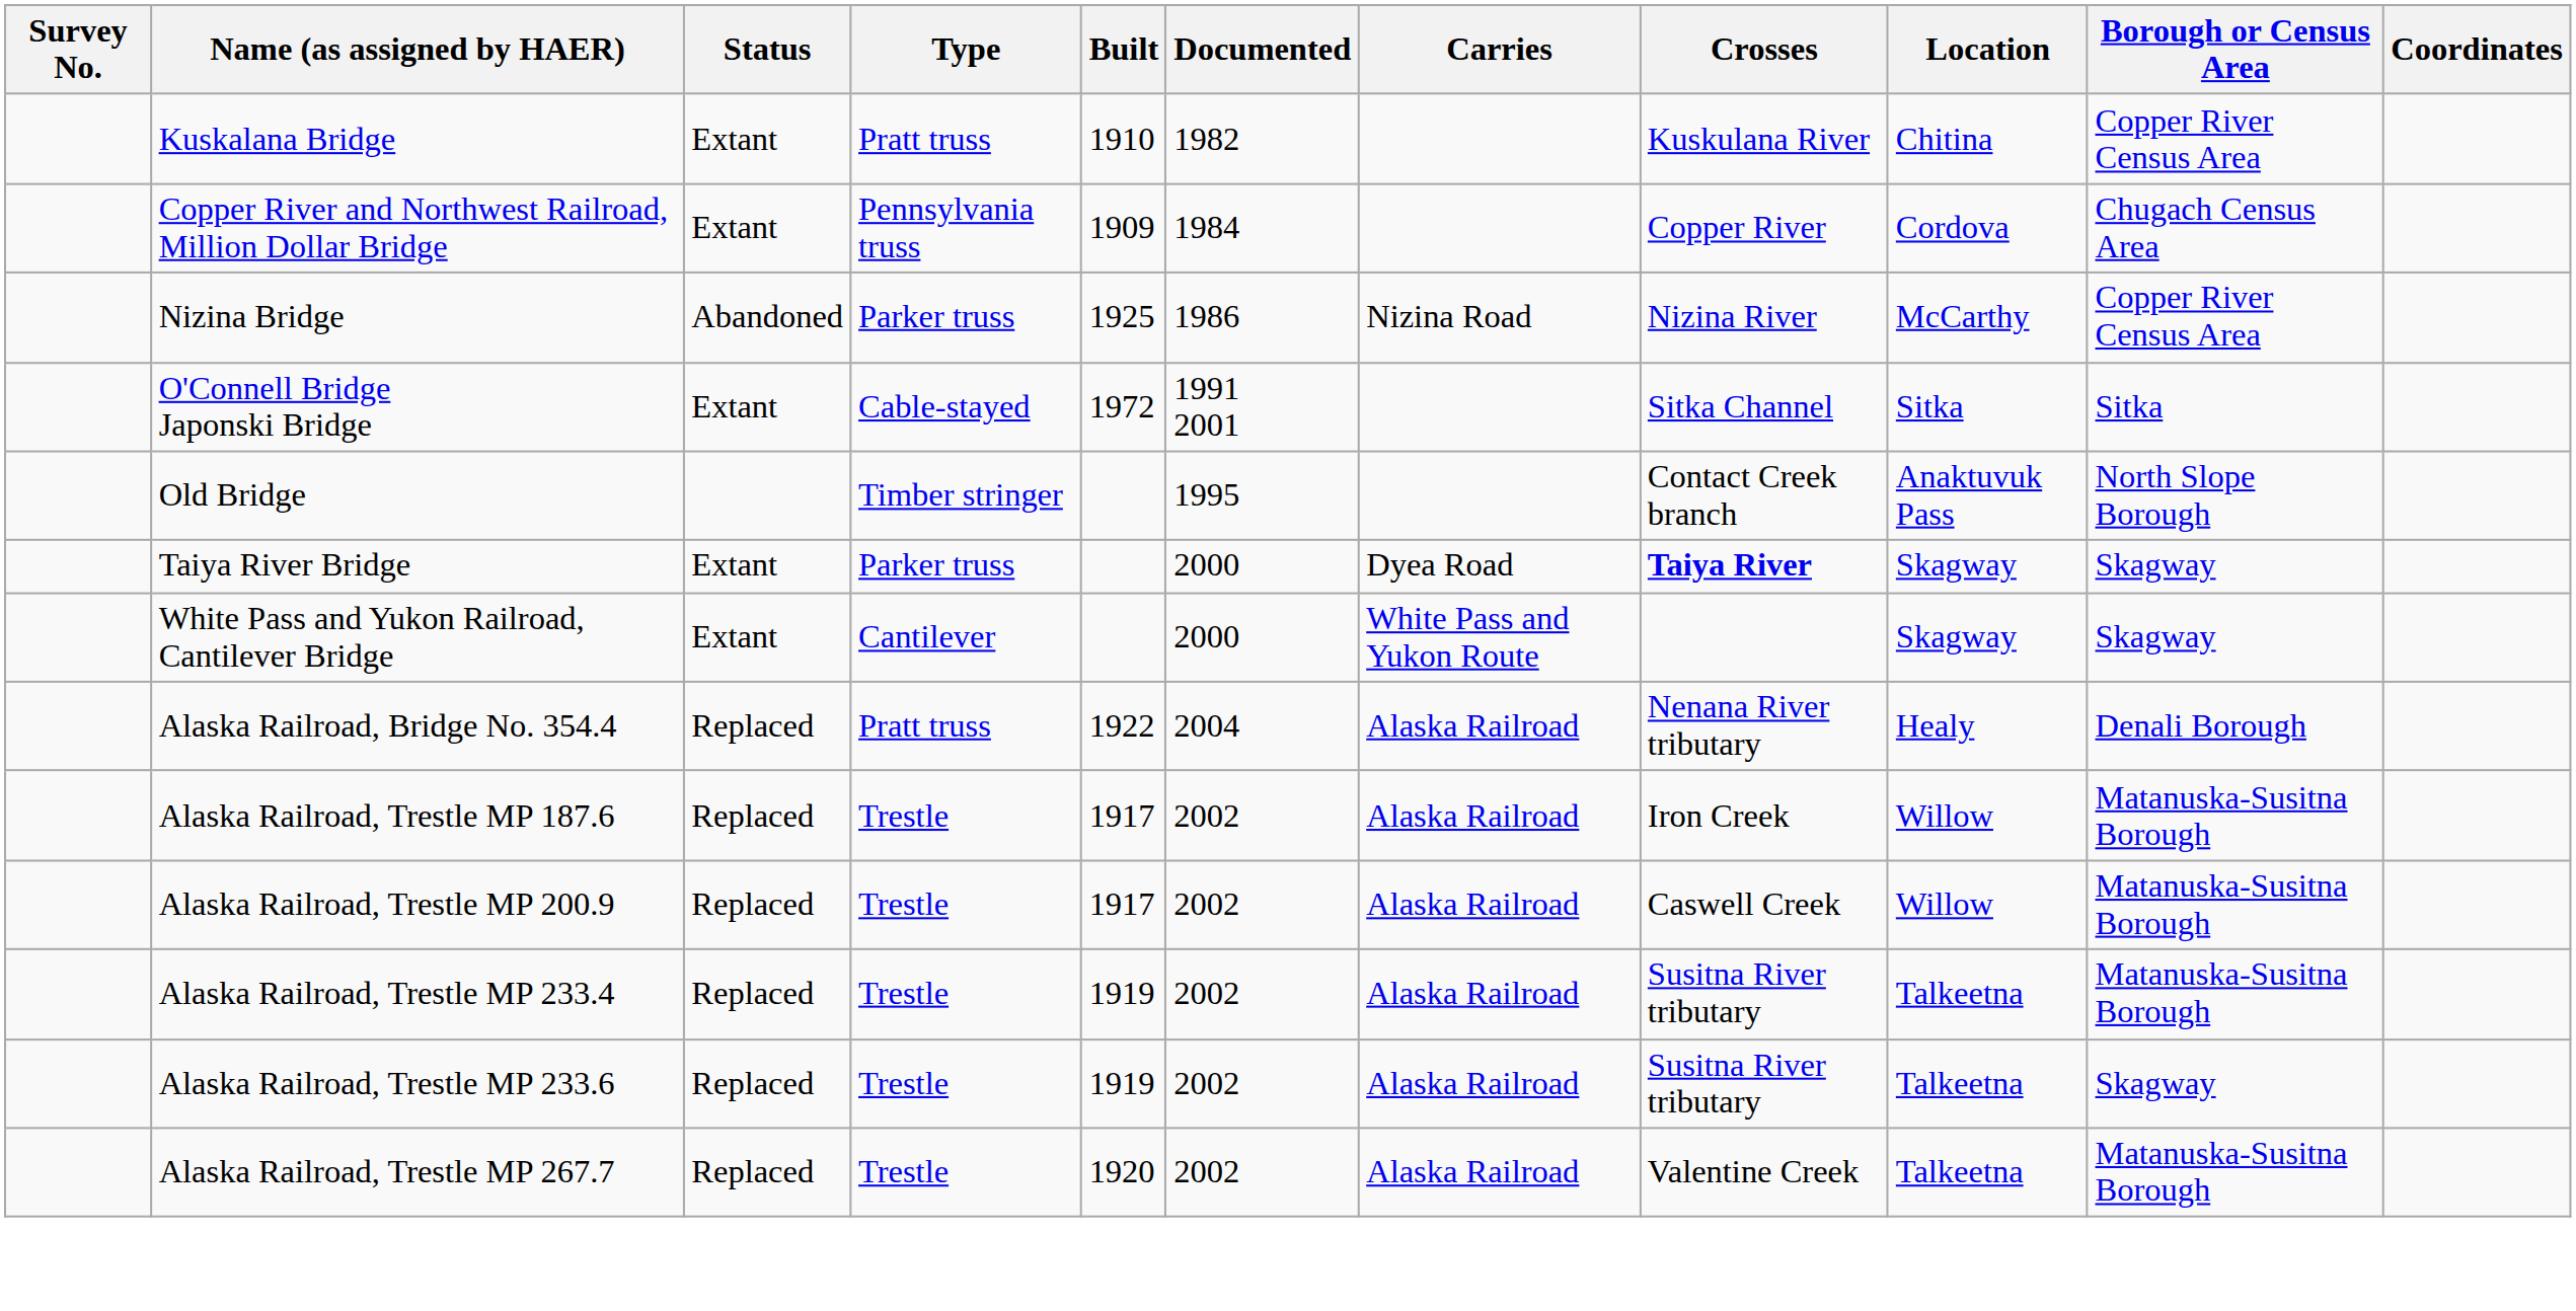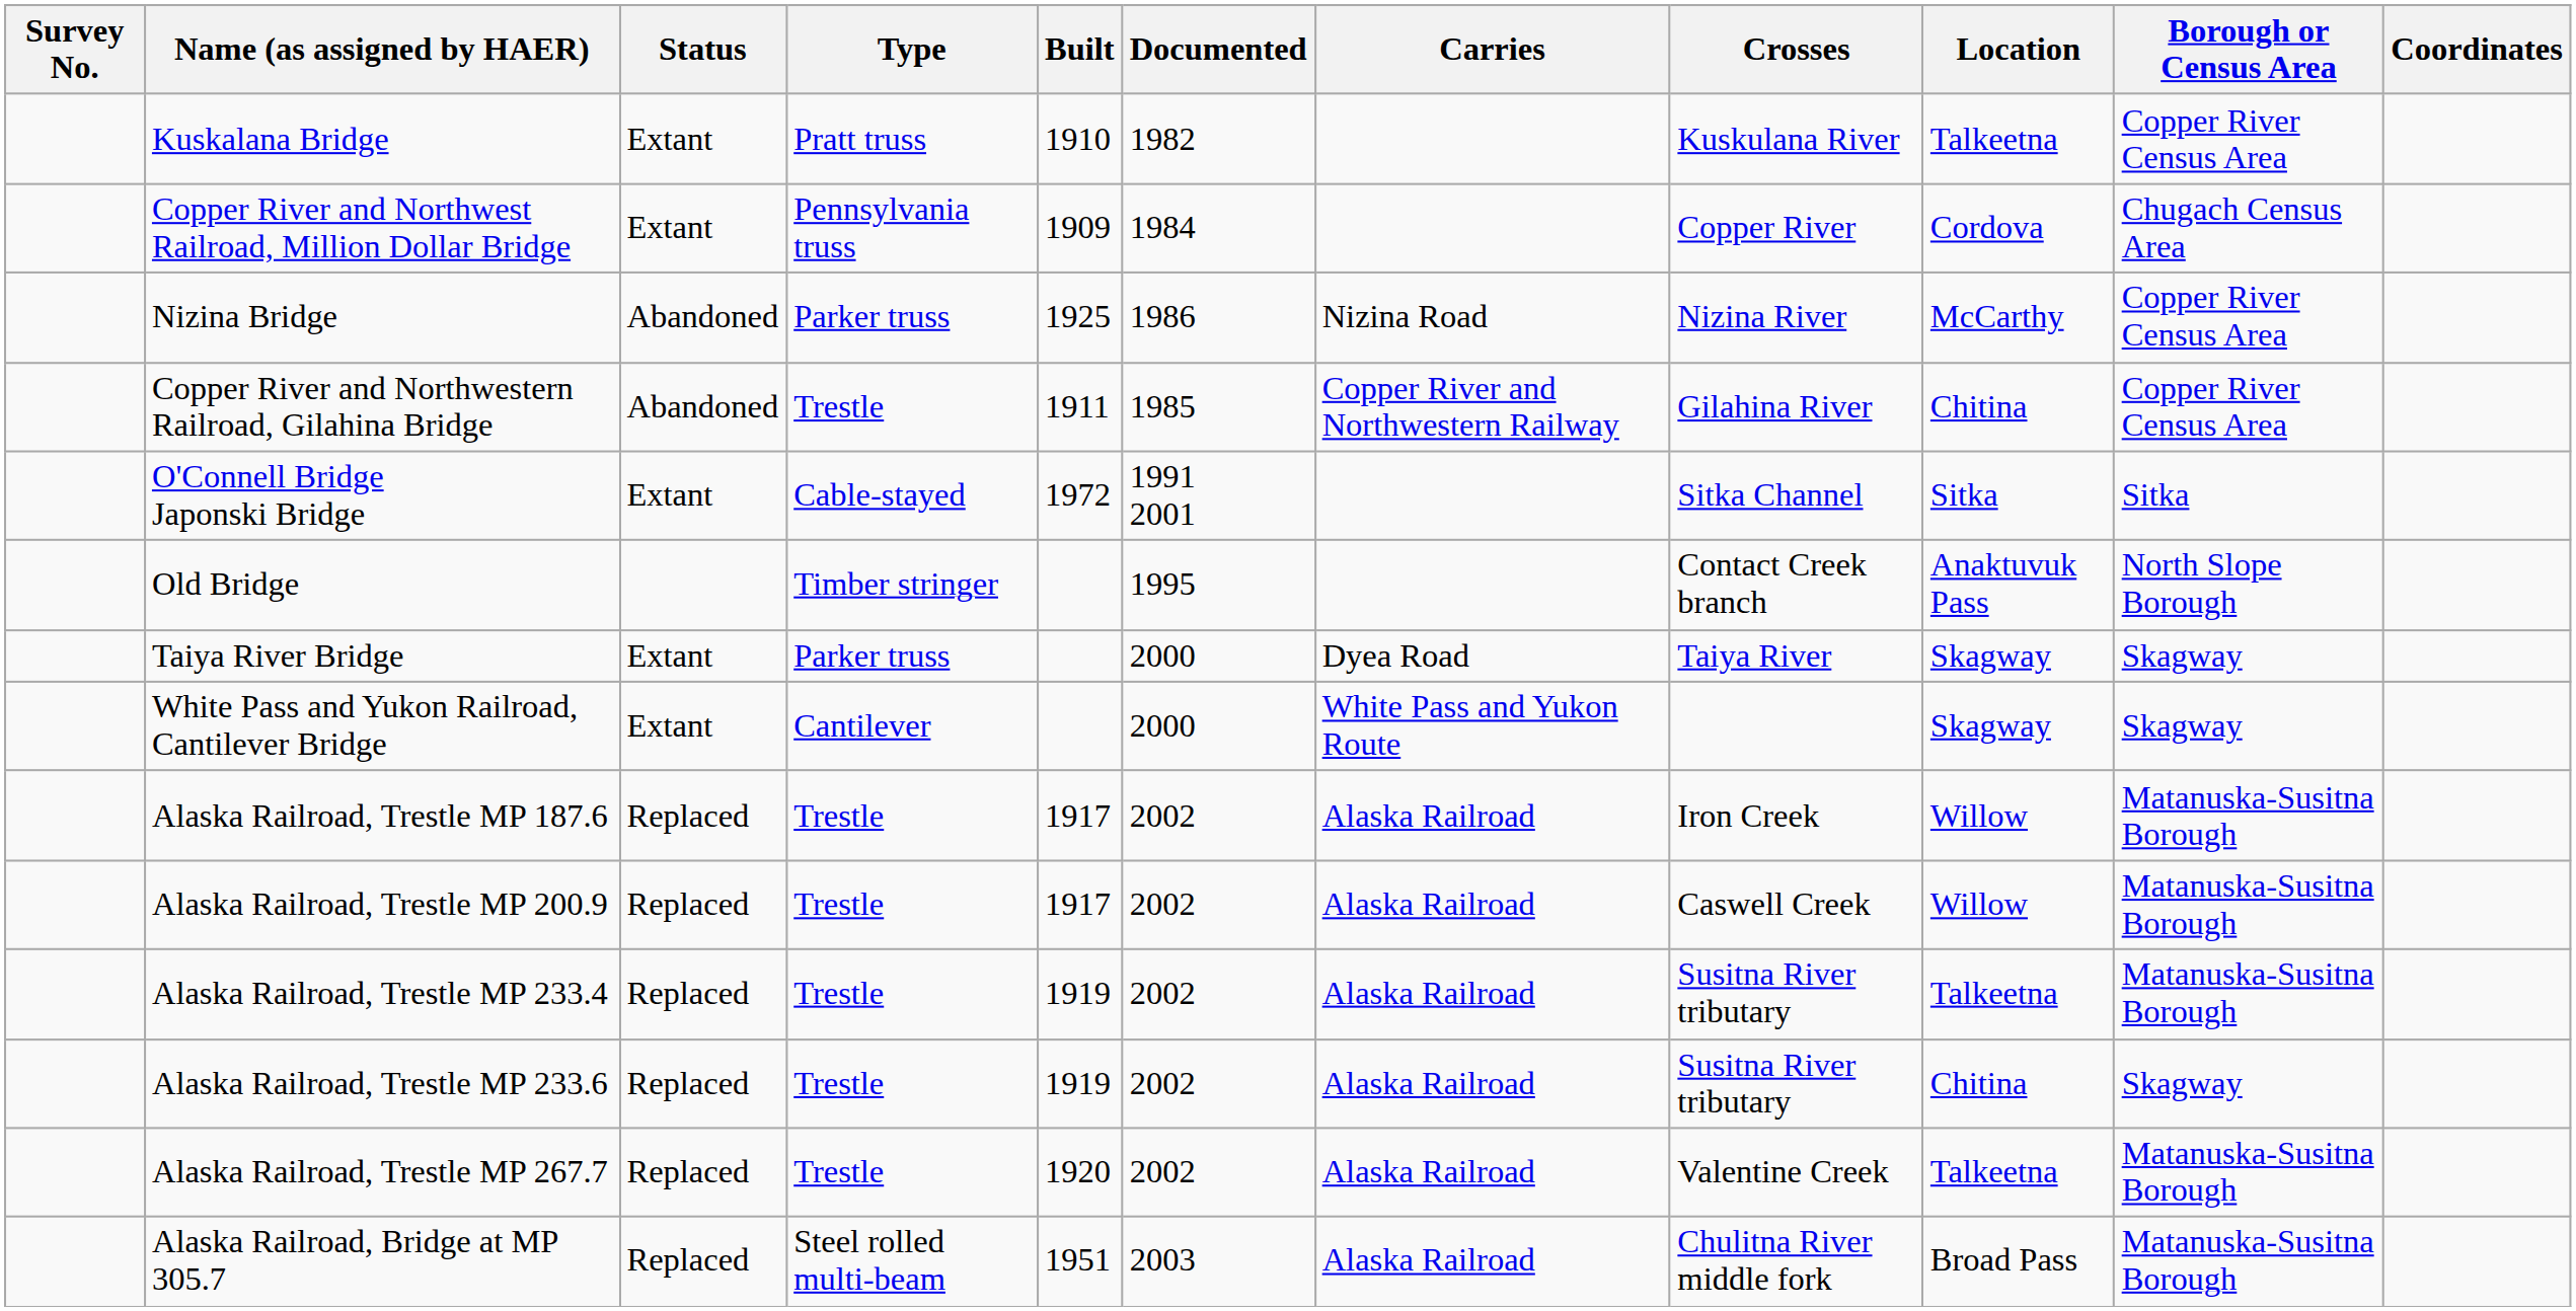Kuskalana Bridge | Location: Chitina -> Talkeetna
+ row: Copper River and Northwestern Railroad, Gilahina Bridge | Abandoned | Trestle | 1911 | 1985 | Copper River and Northwestern Railway | Gilahina River | Chitina | Copper River Census Area
Taiya River Bridge | Crosses: bold -> normal
- row: Alaska Railroad, Bridge No. 354.4 | Replaced | Pratt truss | 1922 | 2004 | Alaska Railroad | Nenana River tributary | Healy | Denali Borough
Alaska Railroad, Trestle MP 233.6 | Location: Talkeetna -> Chitina
+ row: Alaska Railroad, Bridge at MP 305.7 | Replaced | Steel rolled multi-beam | 1951 | 2003 | Alaska Railroad | Chulitna River middle fork | Broad Pass | Matanuska-Susitna Borough
